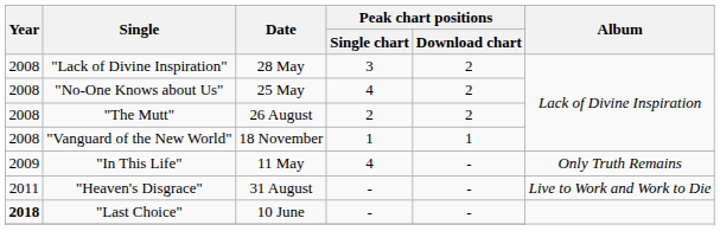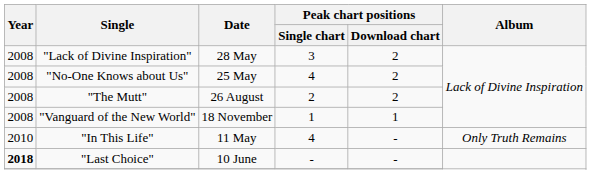"In This Life" | Year: 2009 -> 2010
- row: 2011 | "Heaven's Disgrace" | 31 August | - | - | Live to Work and Work to Die
